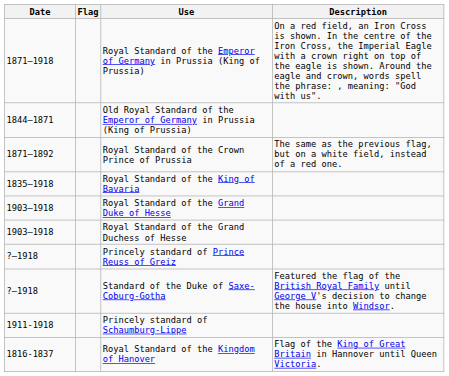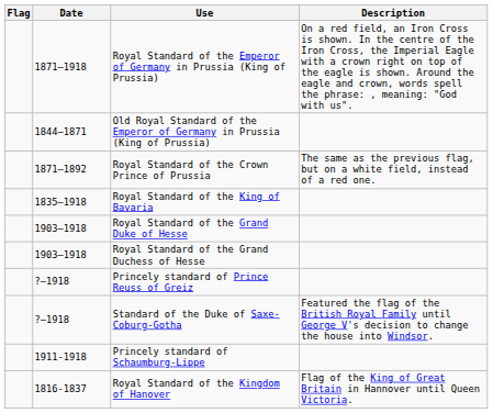columns swapped: Flag <-> Date
